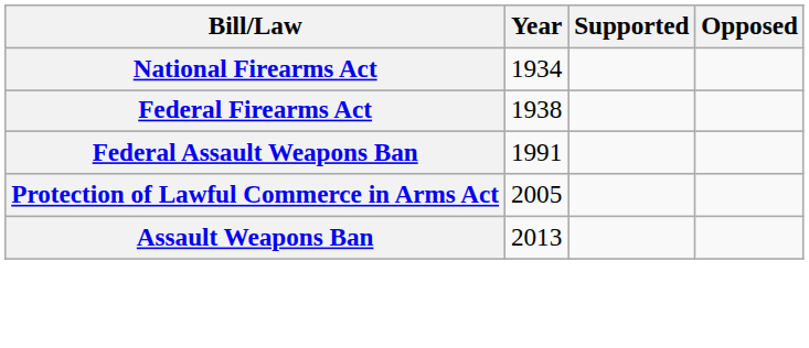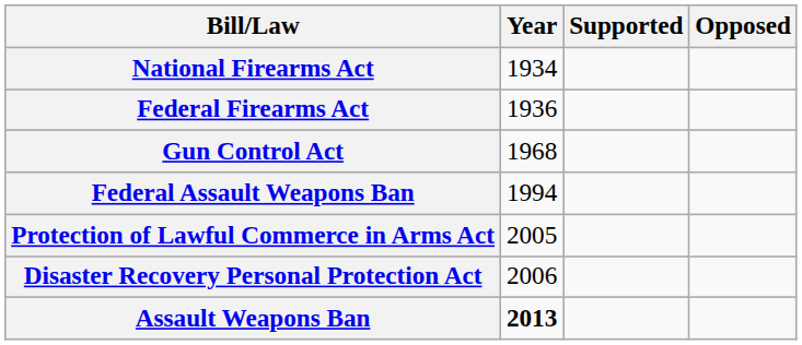Federal Firearms Act | Year: 1938 -> 1936
+ row: Gun Control Act | 1968
Federal Assault Weapons Ban | Year: 1991 -> 1994
+ row: Disaster Recovery Personal Protection Act | 2006
Assault Weapons Ban | Year: normal -> bold
